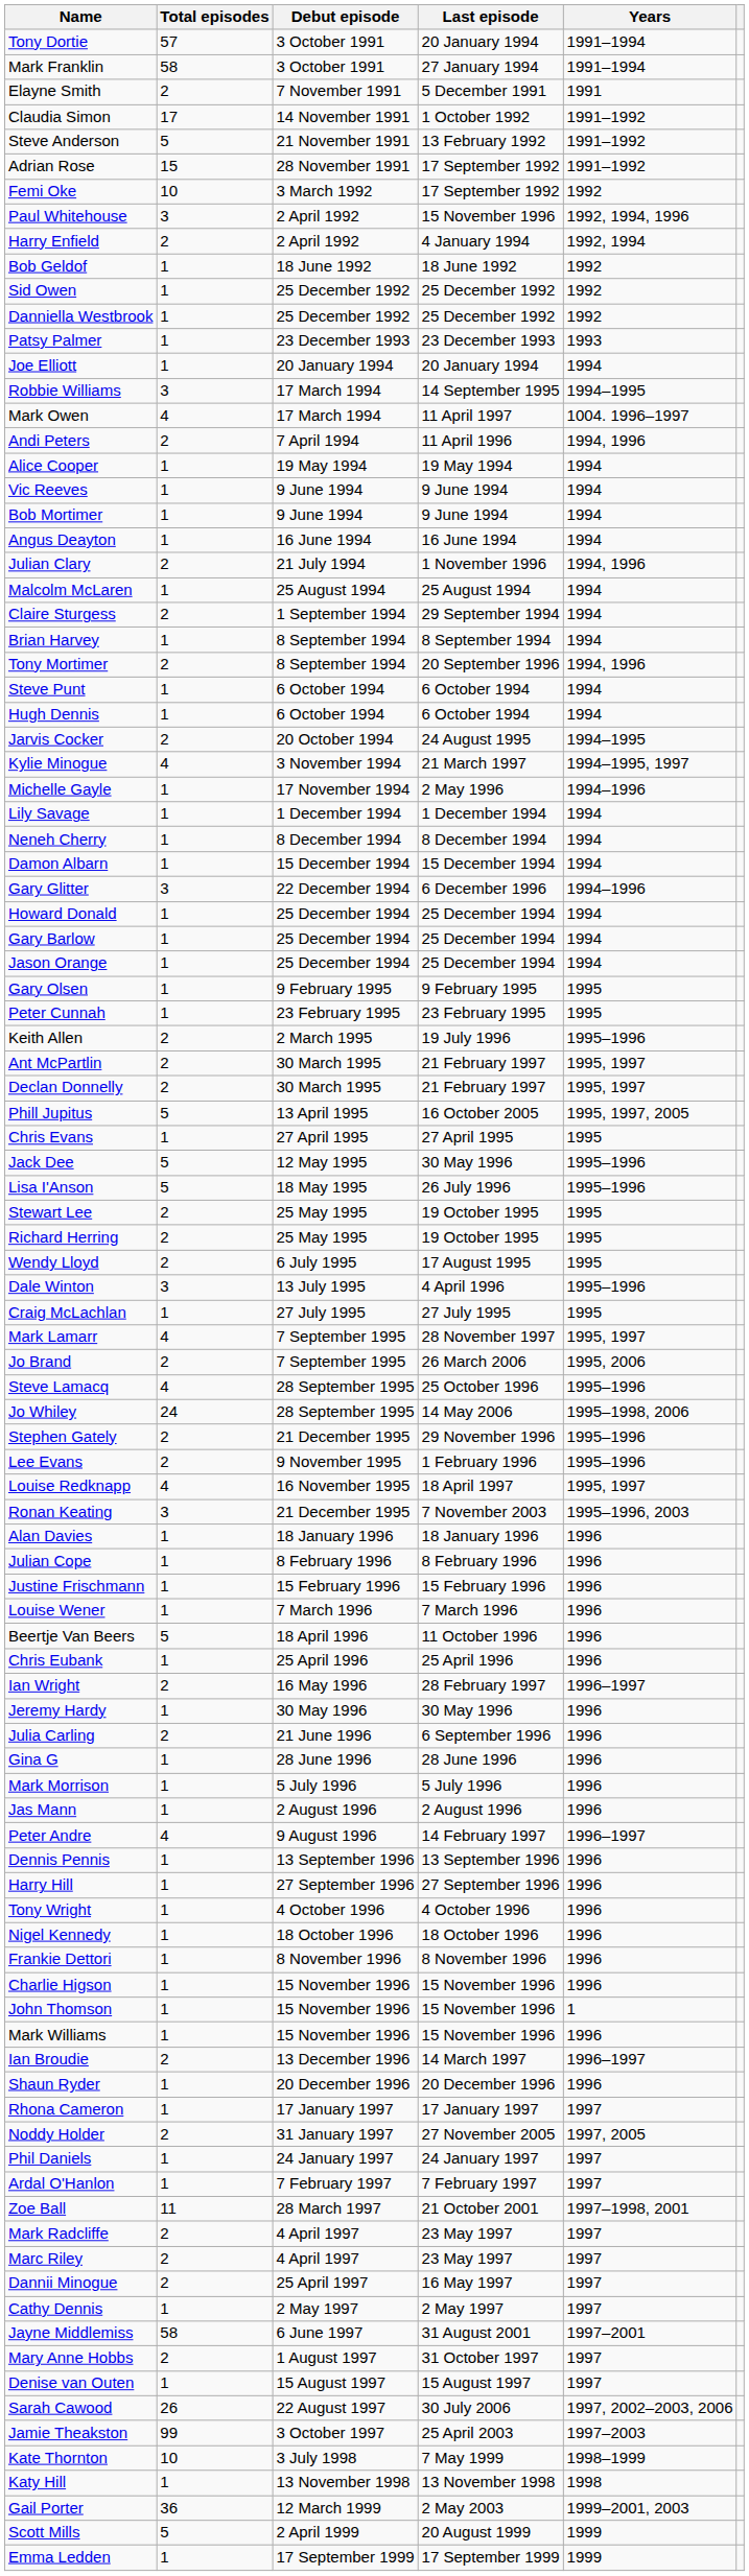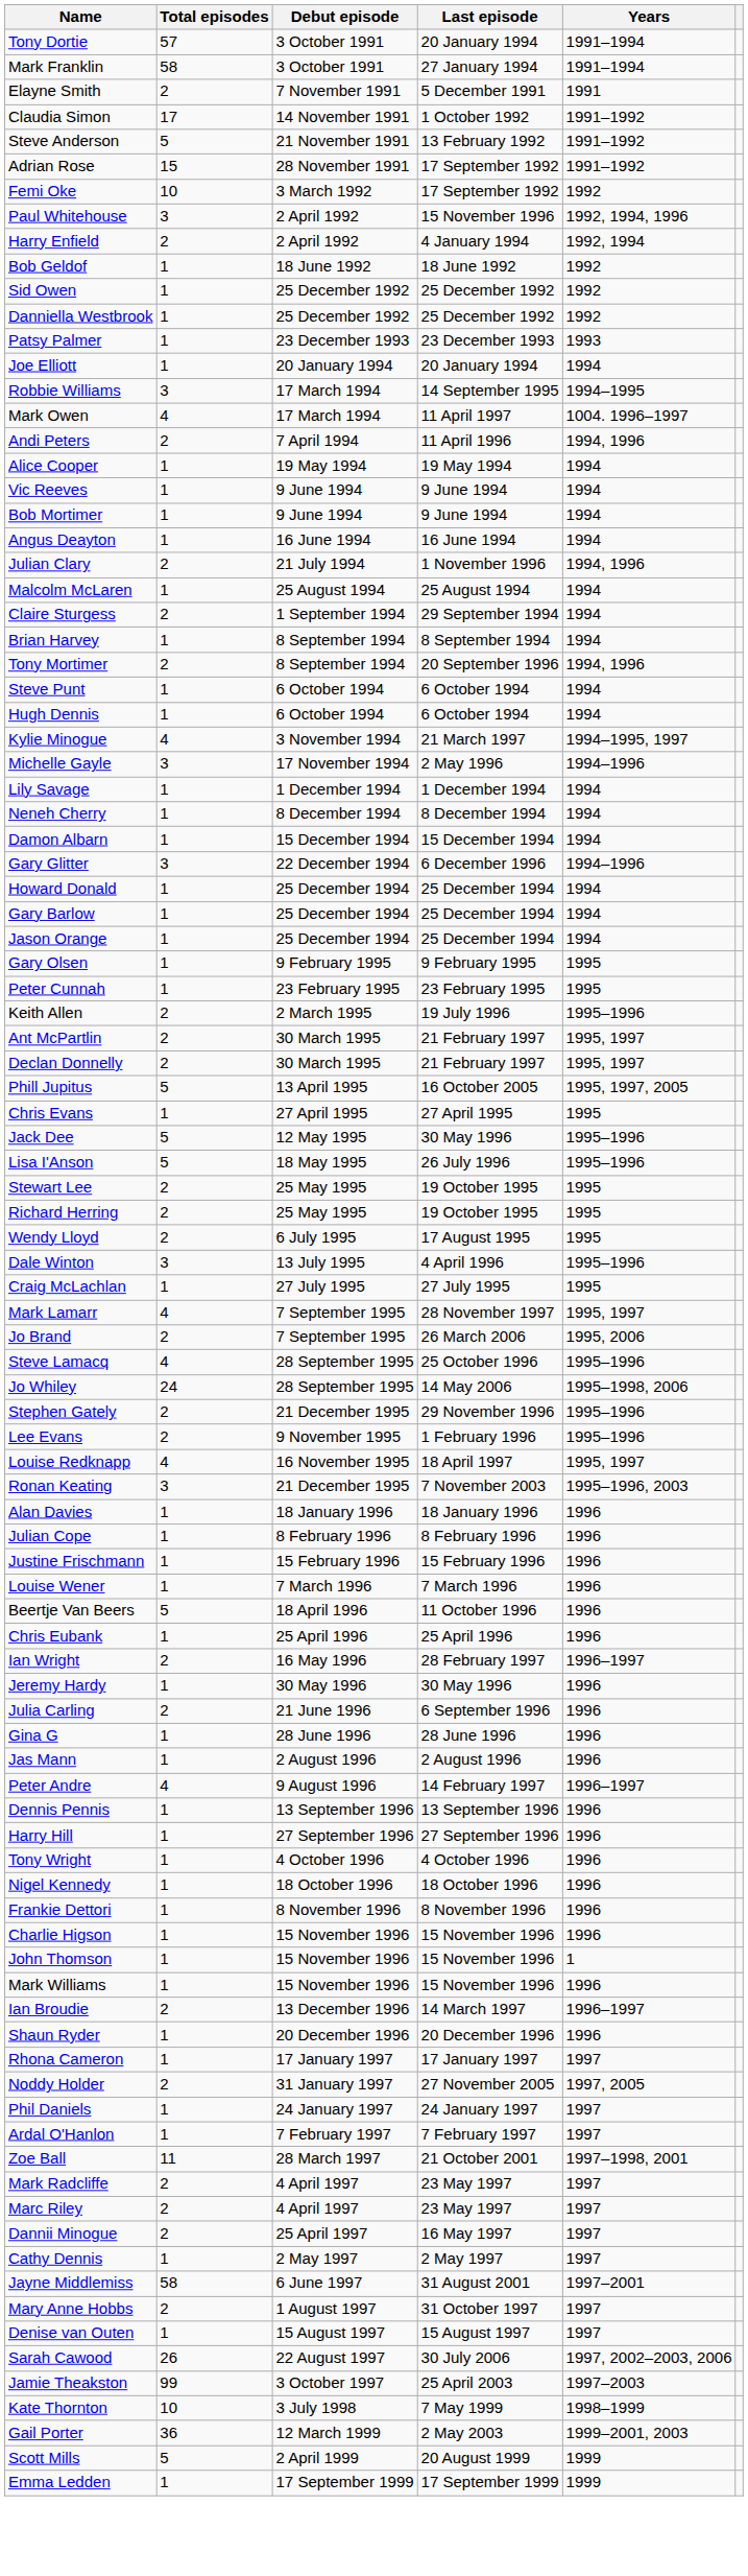- row: Jarvis Cocker | 2 | 20 October 1994 | 24 August 1995 | 1994–1995
Michelle Gayle | Total episodes: 1 -> 3
- row: Mark Morrison | 1 | 5 July 1996 | 5 July 1996 | 1996
- row: Katy Hill | 1 | 13 November 1998 | 13 November 1998 | 1998
